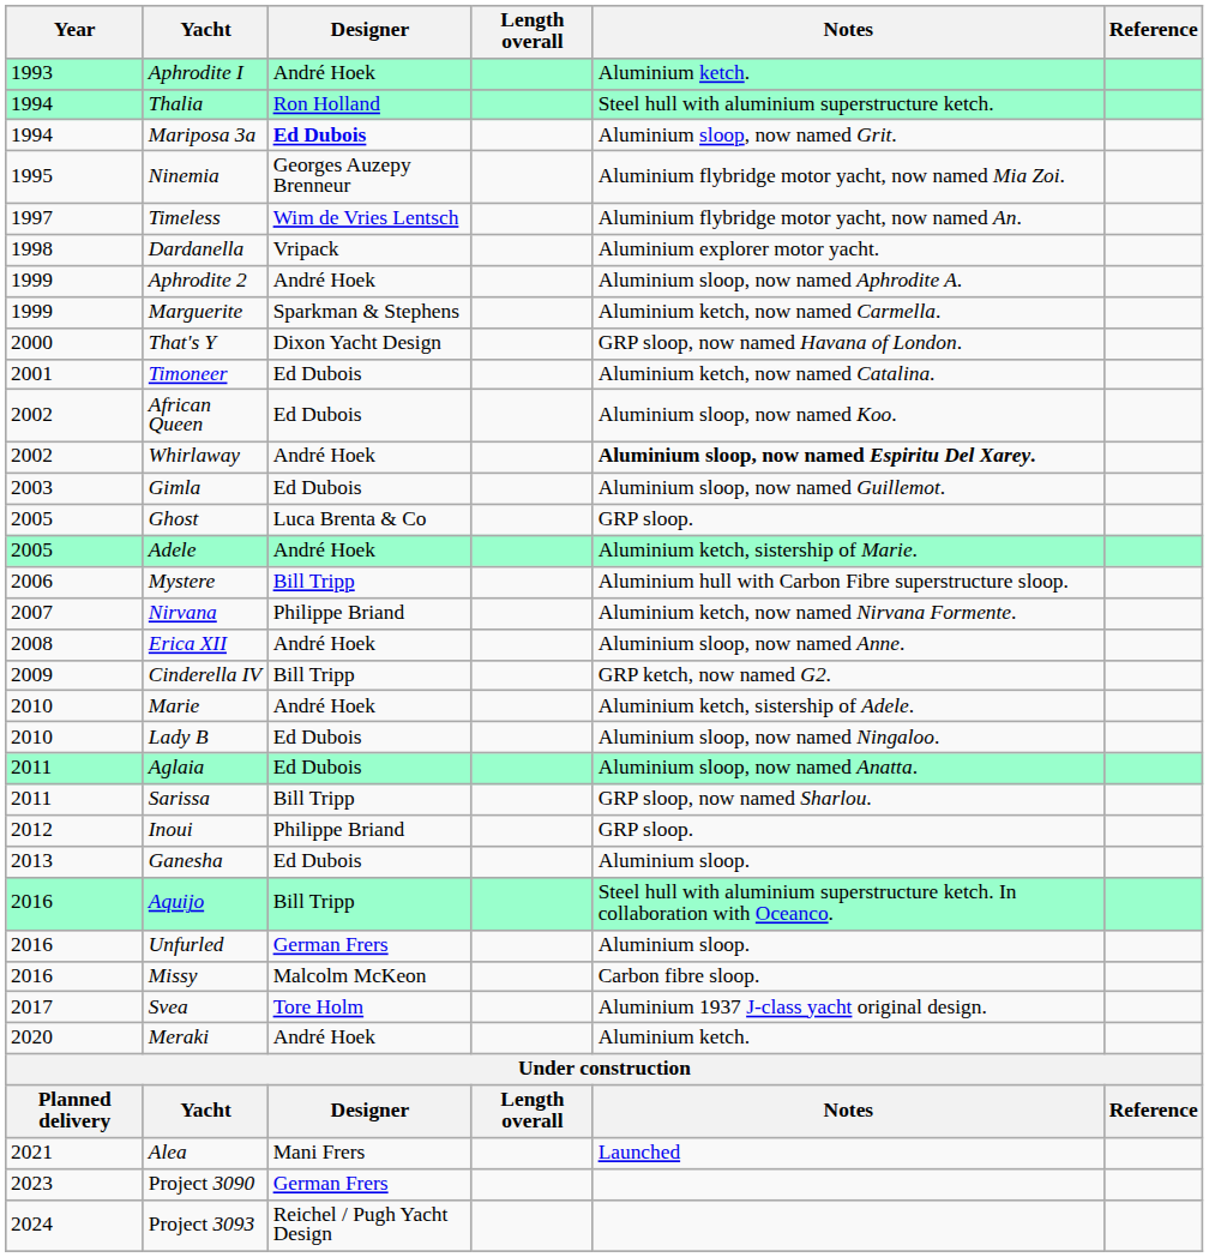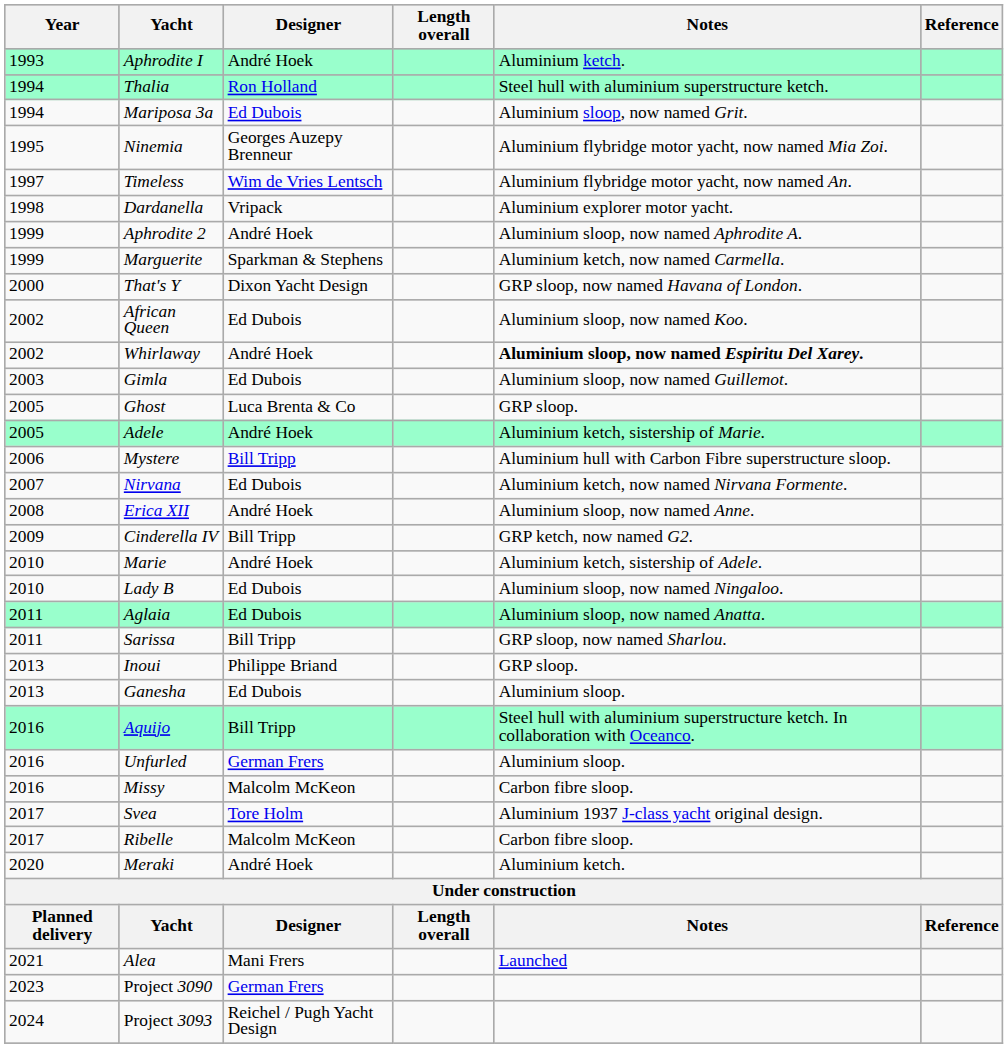Mariposa 3a | Designer: bold -> normal
- row: 2001 | Timoneer | Ed Dubois | Aluminium ketch, now named Catalina.
Nirvana | Designer: Philippe Briand -> Ed Dubois
Inoui | Year: 2012 -> 2013
+ row: 2017 | Ribelle | Malcolm McKeon | Carbon fibre sloop.
